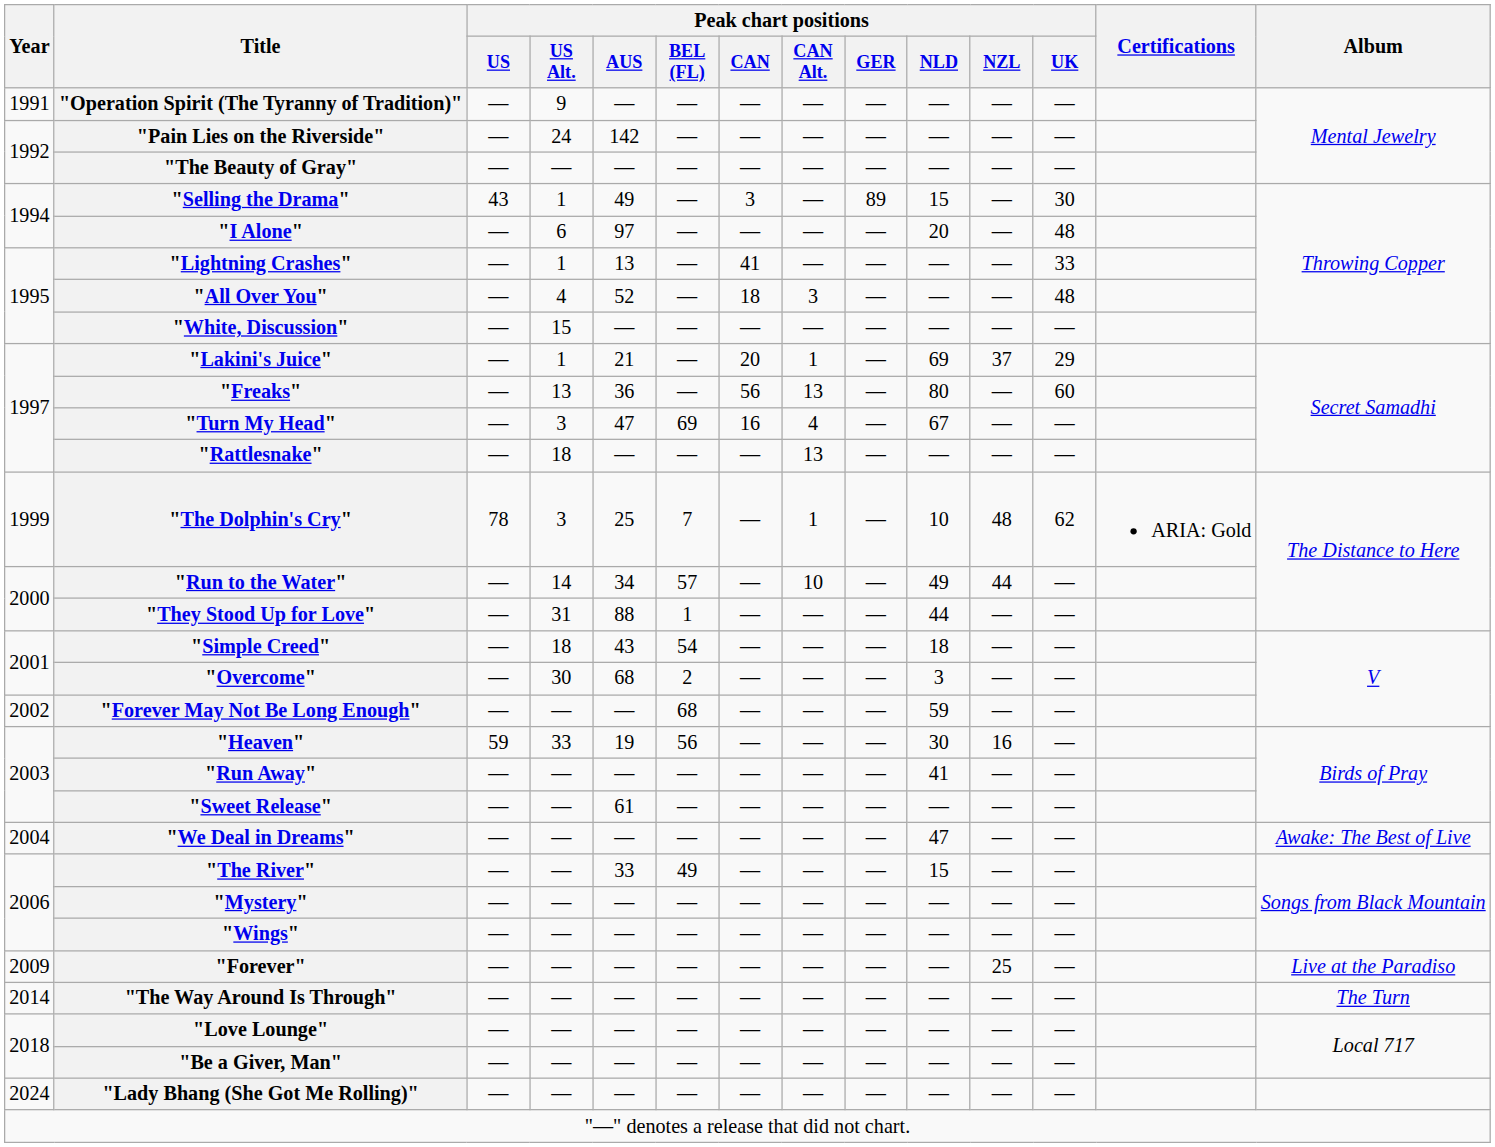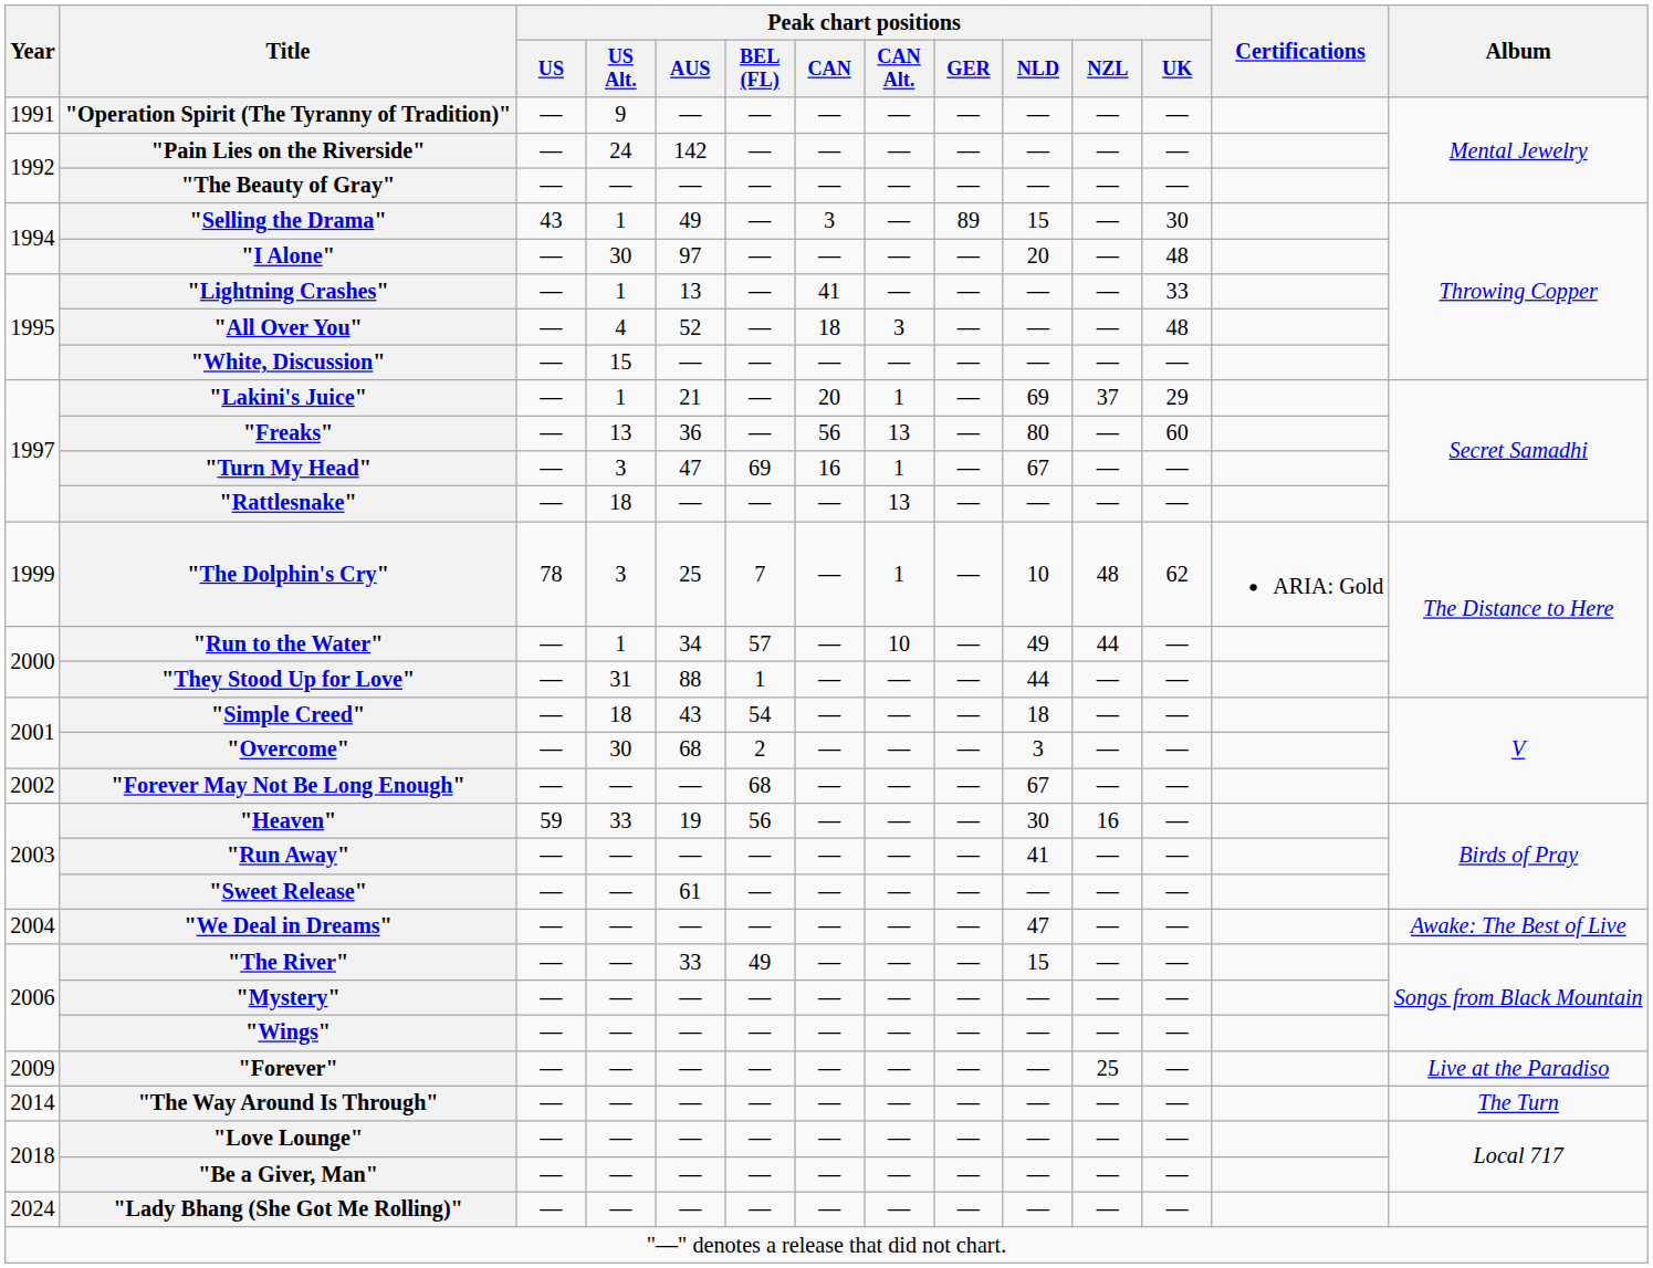"I Alone" | Peak chart positions / US Alt.: 6 -> 30
"Turn My Head" | Peak chart positions / CAN Alt.: 4 -> 1
"Run to the Water" | Peak chart positions / US Alt.: 14 -> 1
"Forever May Not Be Long Enough" | Peak chart positions / NLD: 59 -> 67
